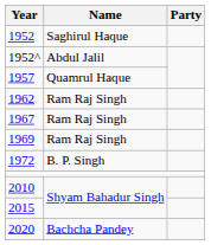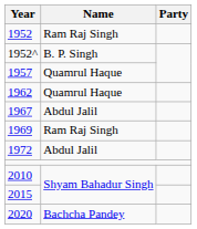1952 | Name: Saghirul Haque -> Ram Raj Singh
1952^ | Name: Abdul Jalil -> B. P. Singh
1962 | Name: Ram Raj Singh -> Quamrul Haque
1967 | Name: Ram Raj Singh -> Abdul Jalil
1972 | Name: B. P. Singh -> Abdul Jalil
